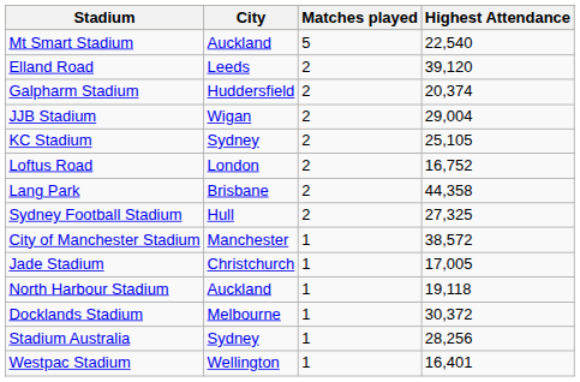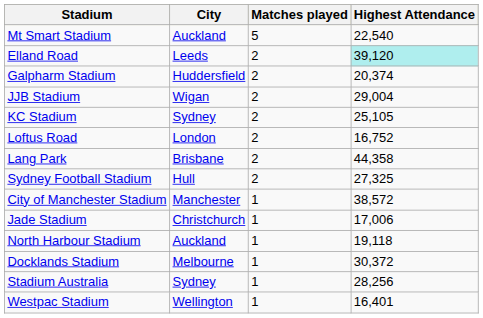Elland Road | Highest Attendance: no background -> paleturquoise background
Jade Stadium | Highest Attendance: 17,005 -> 17,006
